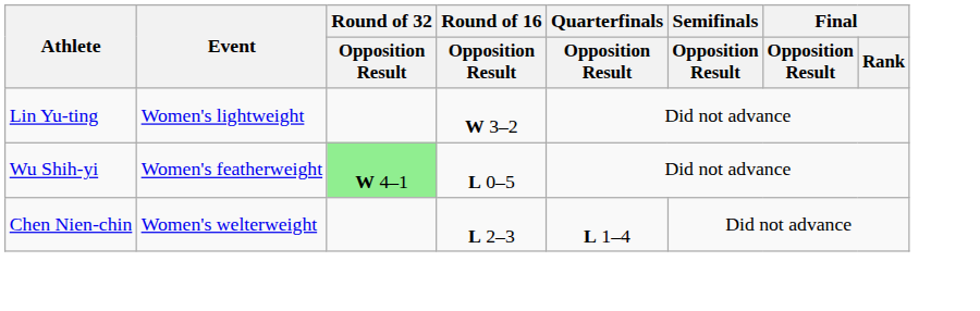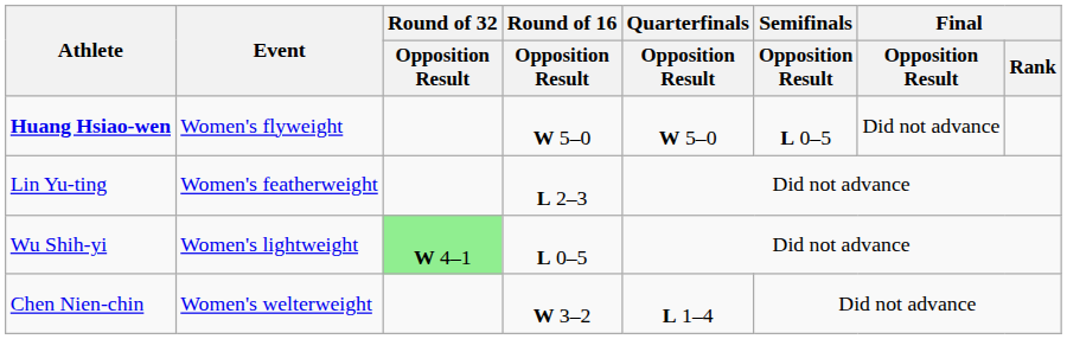+ row: Huang Hsiao-wen | Women's flyweight | W 5–0 | W 5–0 | L 0–5 | Did not advance
Lin Yu-ting | Event: Women's lightweight -> Women's featherweight
Lin Yu-ting | Round of 16 / Opposition Result: W 3–2 -> L 2–3
Wu Shih-yi | Event: Women's featherweight -> Women's lightweight
Chen Nien-chin | Round of 16 / Opposition Result: L 2–3 -> W 3–2
